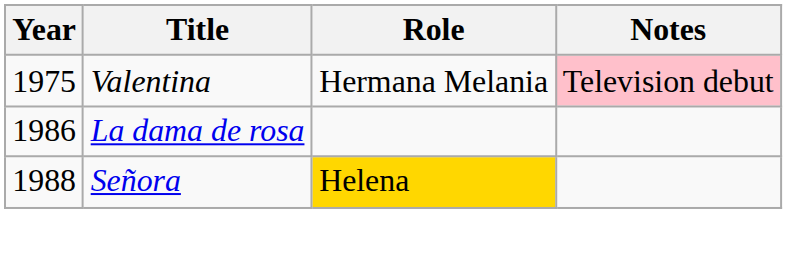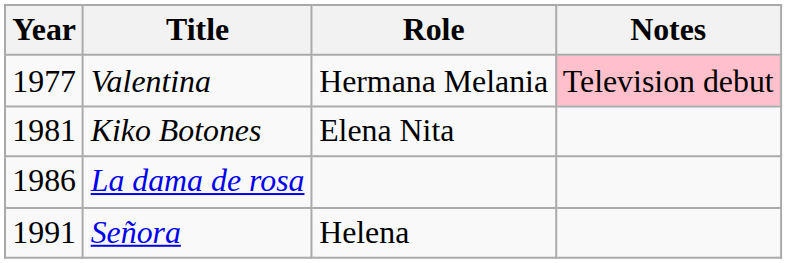Valentina | Year: 1975 -> 1977
+ row: 1981 | Kiko Botones | Elena Nita
Señora | Year: 1988 -> 1991
Señora | Role: gold background -> no background
